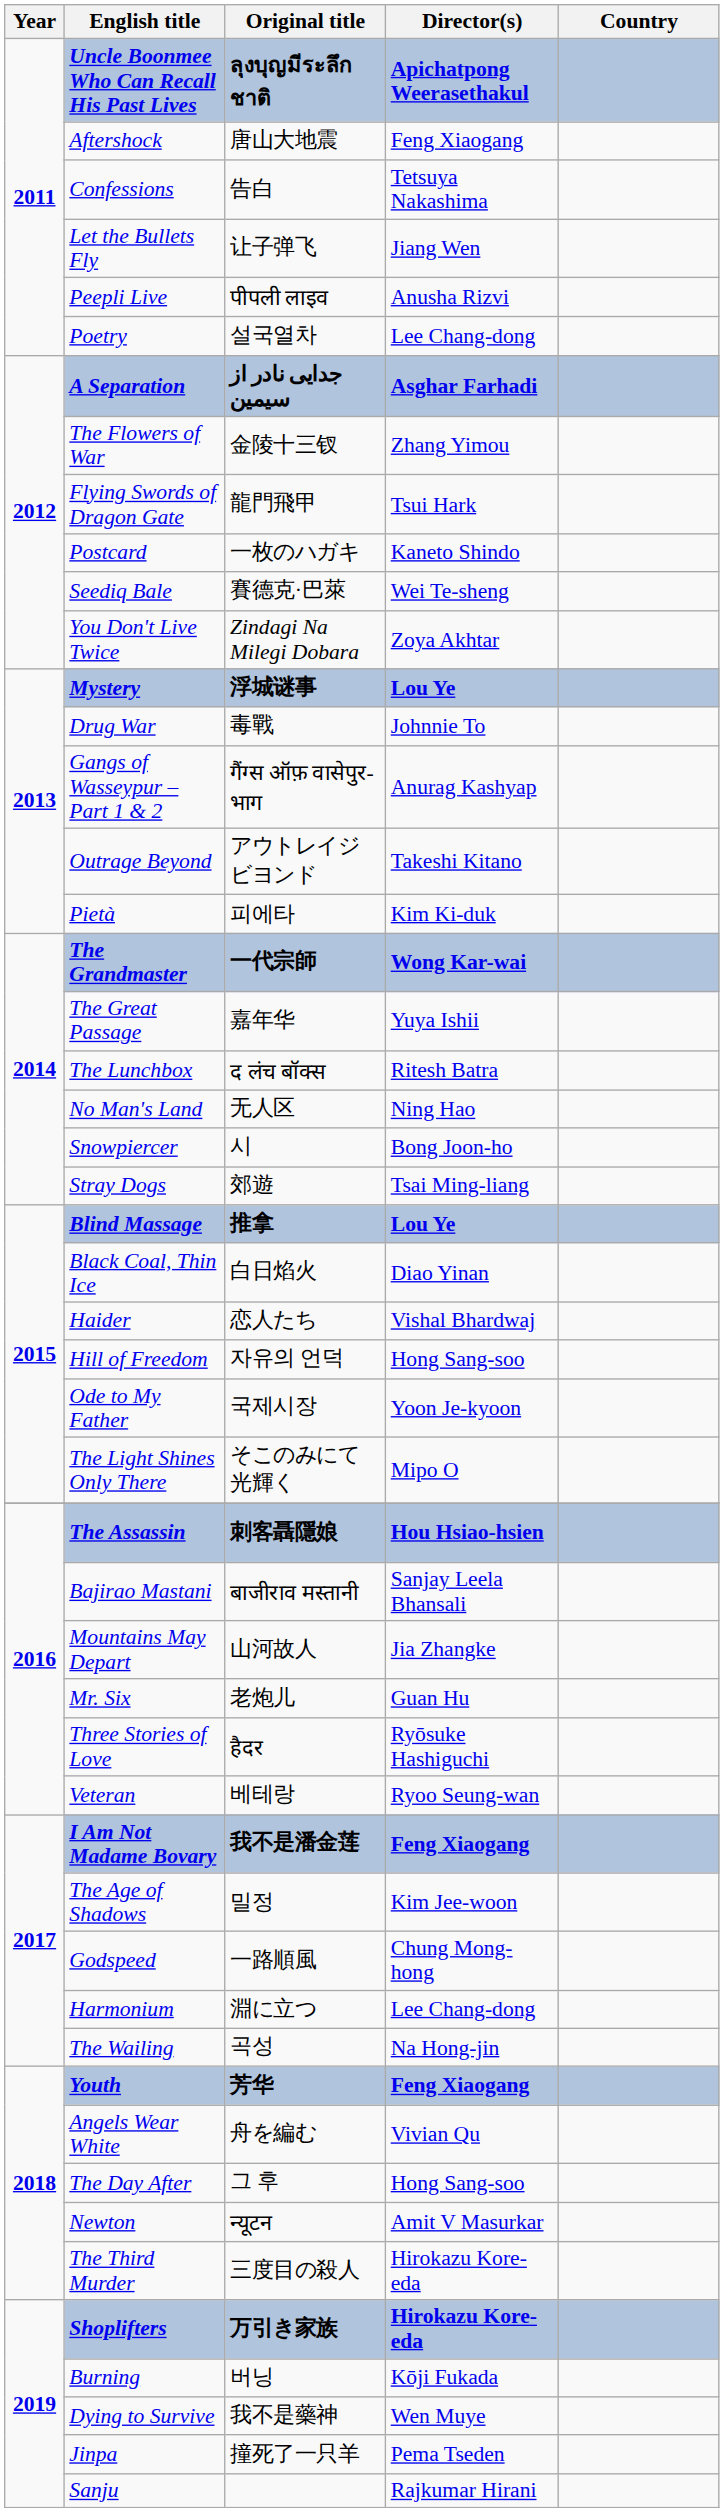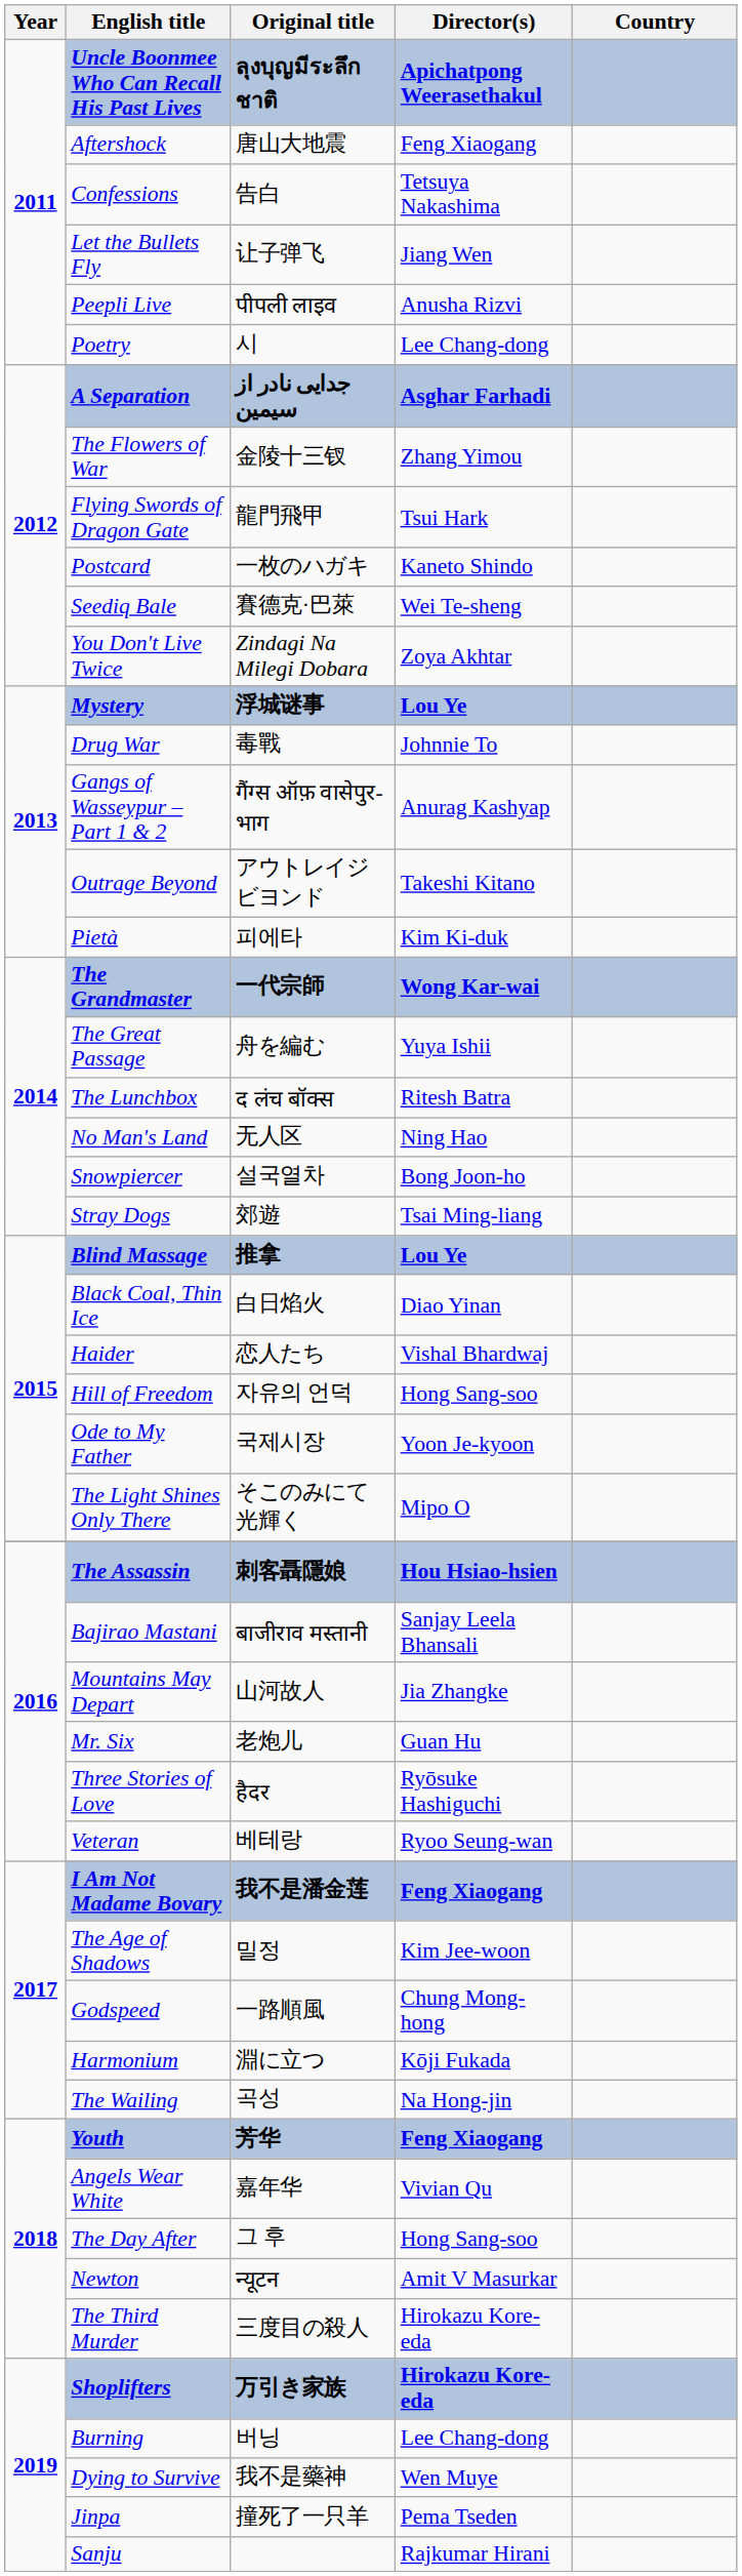Poetry | Original title: 설국열차 -> 시
The Great Passage | Original title: 嘉年华 -> 舟を編む
Snowpiercer | Original title: 시 -> 설국열차
Harmonium | Director(s): Lee Chang-dong -> Kōji Fukada
Angels Wear White | Original title: 舟を編む -> 嘉年华
Burning | Director(s): Kōji Fukada -> Lee Chang-dong
